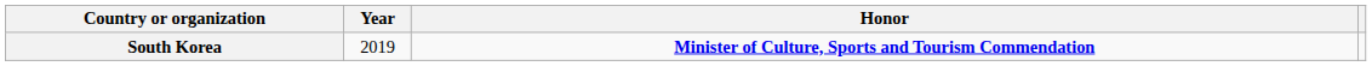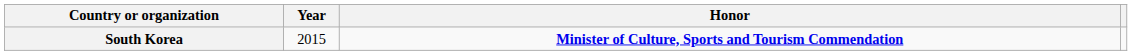South Korea | Year: 2019 -> 2015
